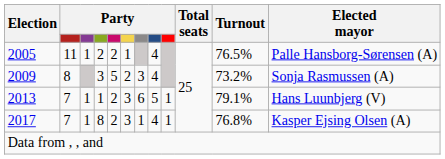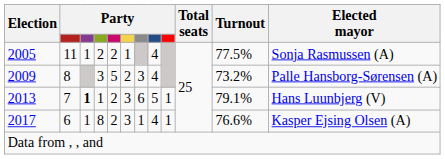2005 | Turnout: 76.5% -> 77.5%
2005 | Elected mayor: Palle Hansborg-Sørensen (A) -> Sonja Rasmussen (A)
2009 | Elected mayor: Sonja Rasmussen (A) -> Palle Hansborg-Sørensen (A)
2013 | column 3: normal -> bold
2017 | column 2: 7 -> 6
2017 | Turnout: 76.8% -> 76.6%
